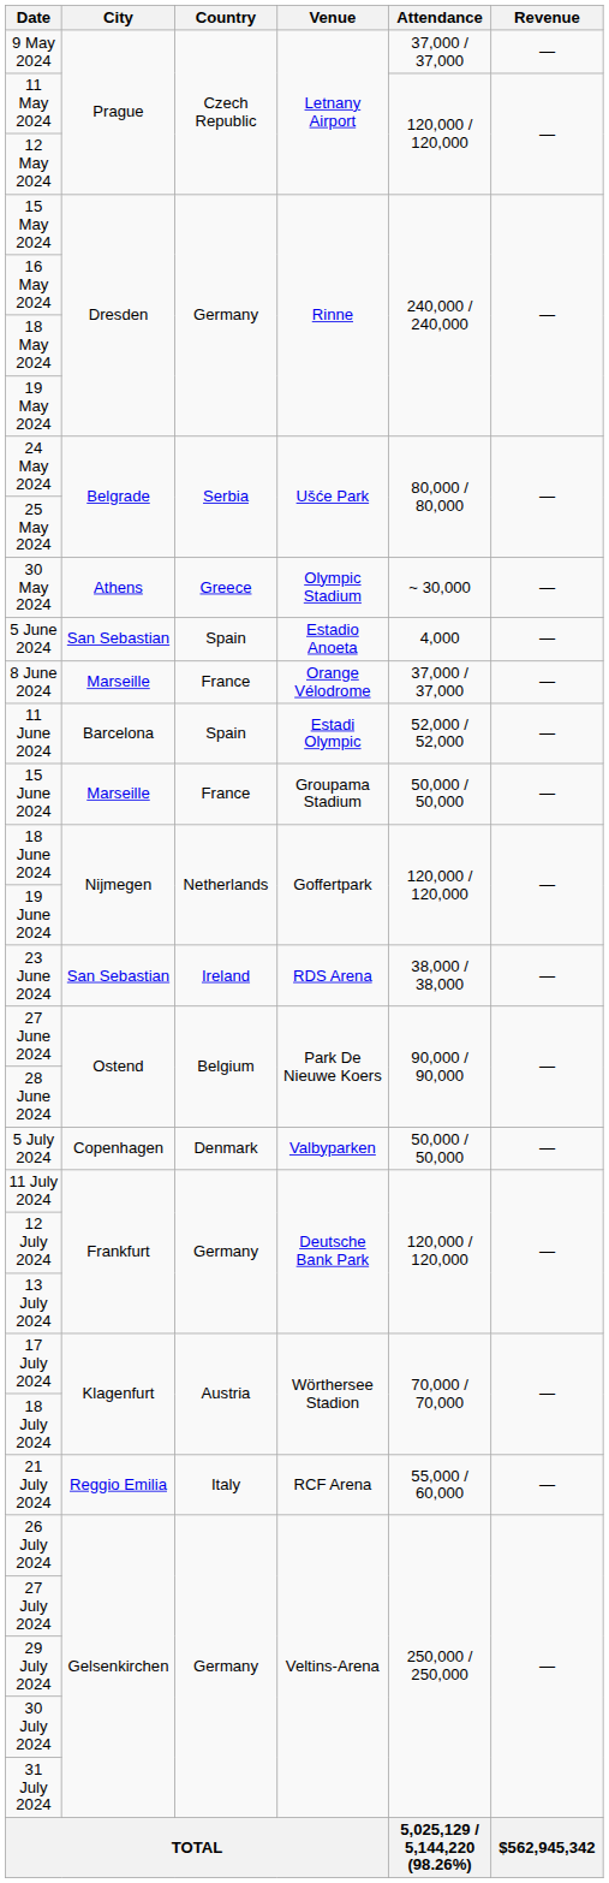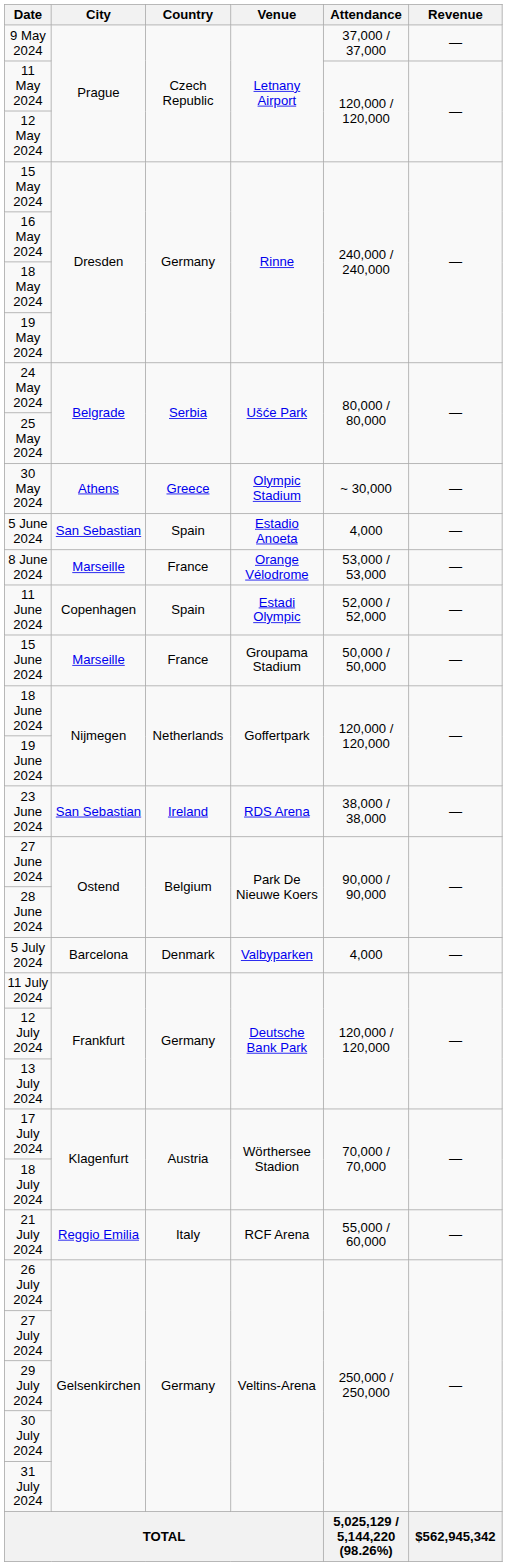8 June 2024 | Attendance: 37,000 / 37,000 -> 53,000 / 53,000
11 June 2024 | City: Barcelona -> Copenhagen
5 July 2024 | City: Copenhagen -> Barcelona
5 July 2024 | Attendance: 50,000 / 50,000 -> 4,000
